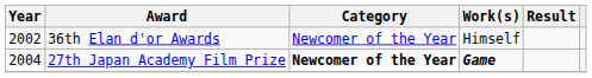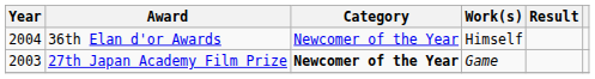36th Elan d'or Awards | Year: 2002 -> 2004
27th Japan Academy Film Prize | Year: 2004 -> 2003
27th Japan Academy Film Prize | Work(s): bold -> normal
